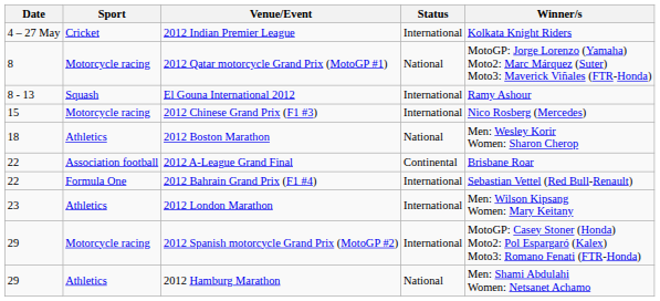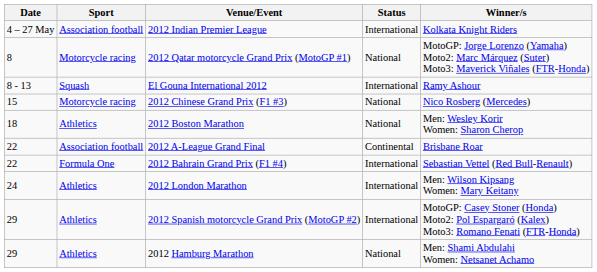2012 Indian Premier League | Sport: Cricket -> Association football
2012 Chinese Grand Prix (F1 #3) | Status: International -> National
2012 London Marathon | Date: 23 -> 24
2012 Spanish motorcycle Grand Prix (MotoGP #2) | Sport: Motorcycle racing -> Athletics
